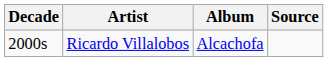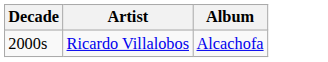- column: Source
